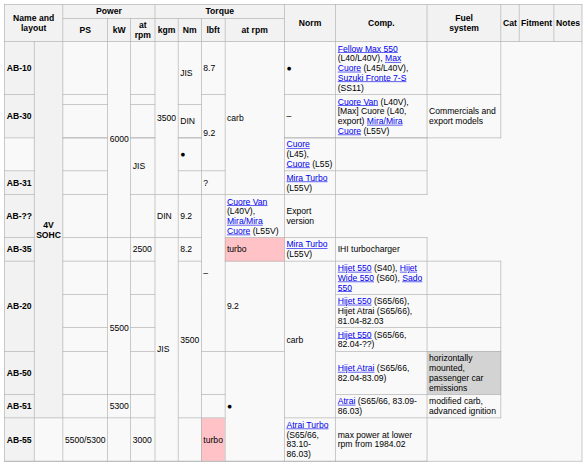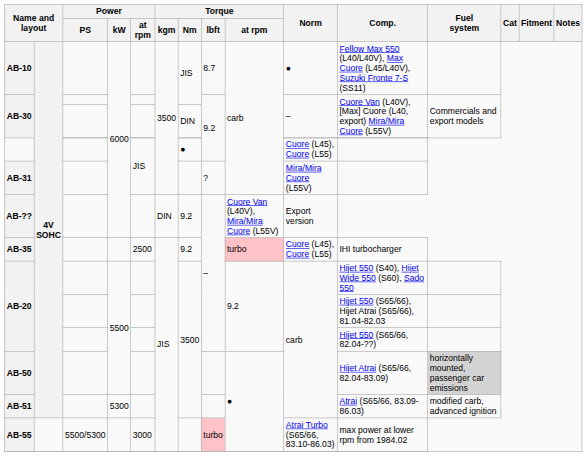AB-31 | Norm: Mira Turbo (L55V) -> Mira/Mira Cuore (L55V)
AB-35 | Torque / Nm: 8.2 -> 9.2
AB-35 | Norm: Mira Turbo (L55V) -> Cuore (L45), Cuore (L55)
